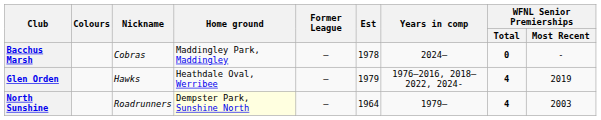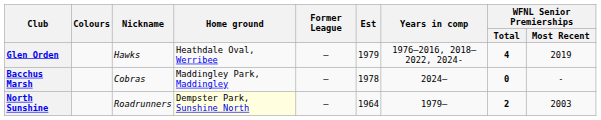rows swapped: Bacchus Marsh <-> Glen Orden
North Sunshine | WFNL Senior Premierships / Total: 4 -> 2
